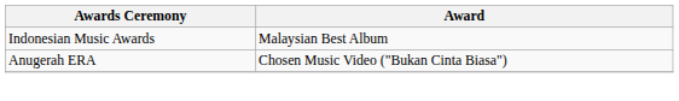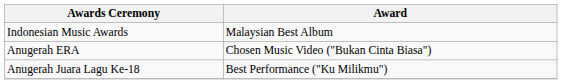+ row: Anugerah Juara Lagu Ke-18 | Best Performance ("Ku Milikmu")
